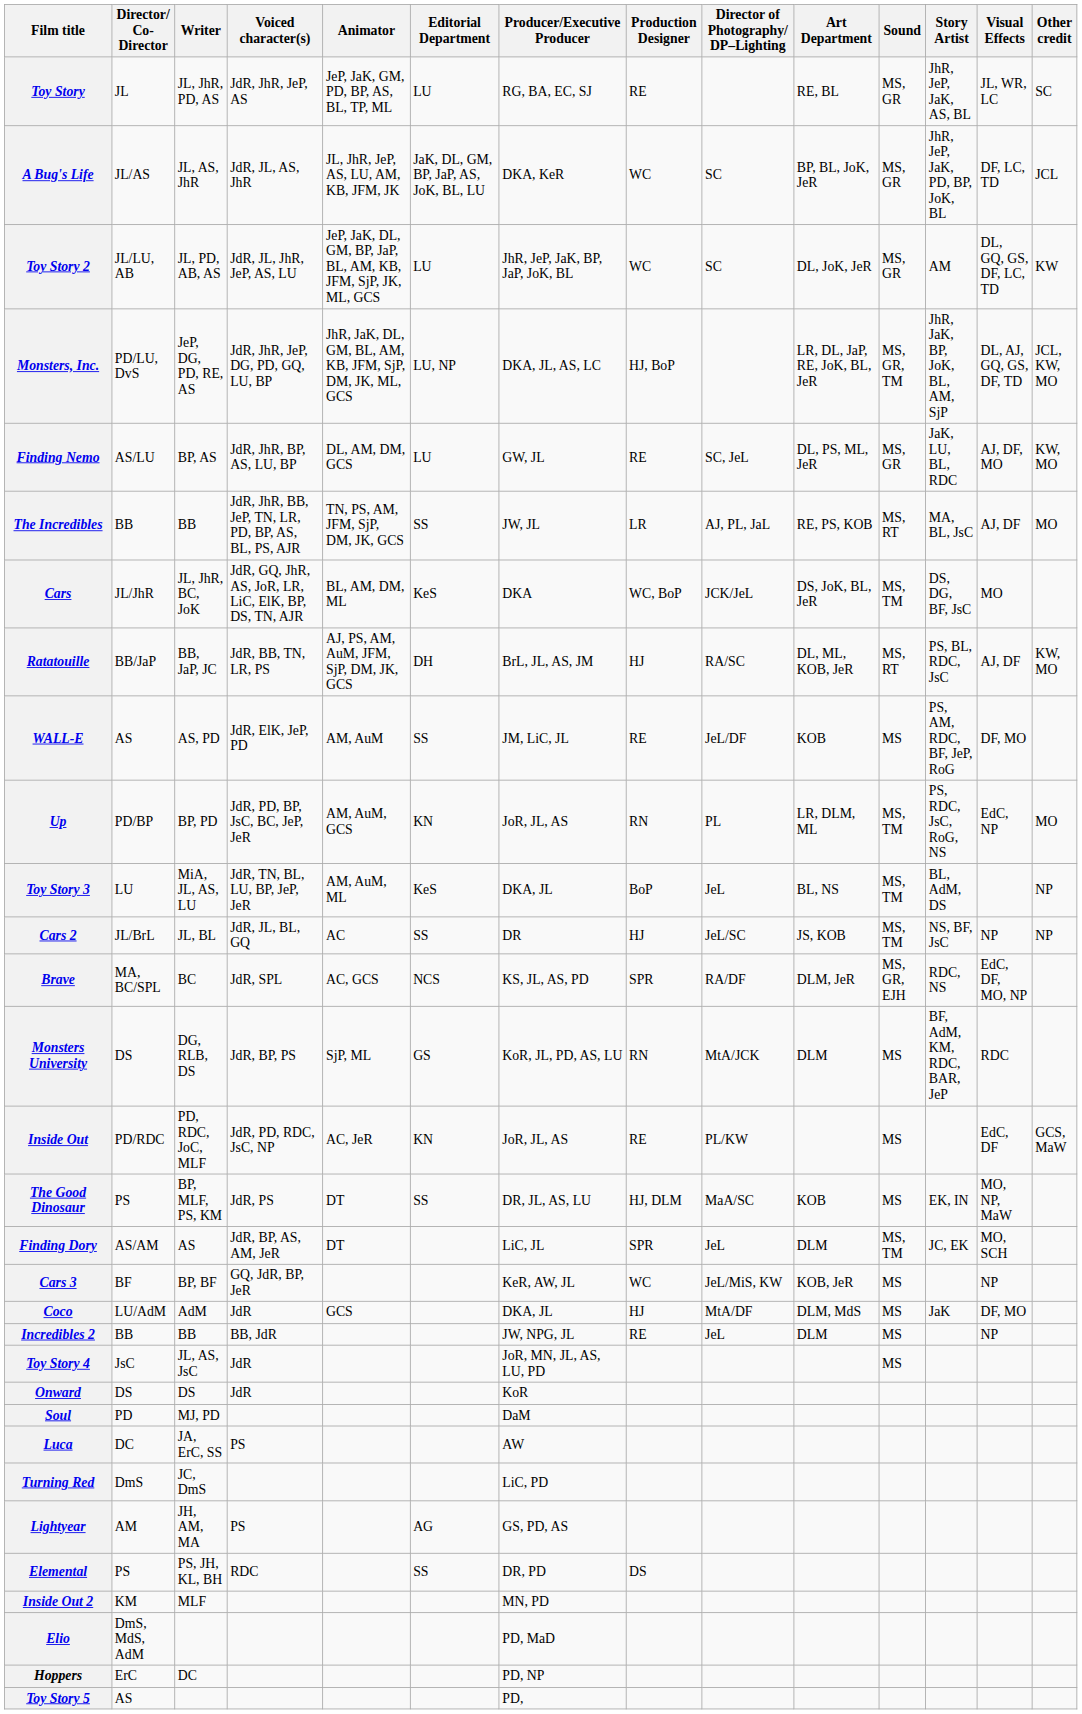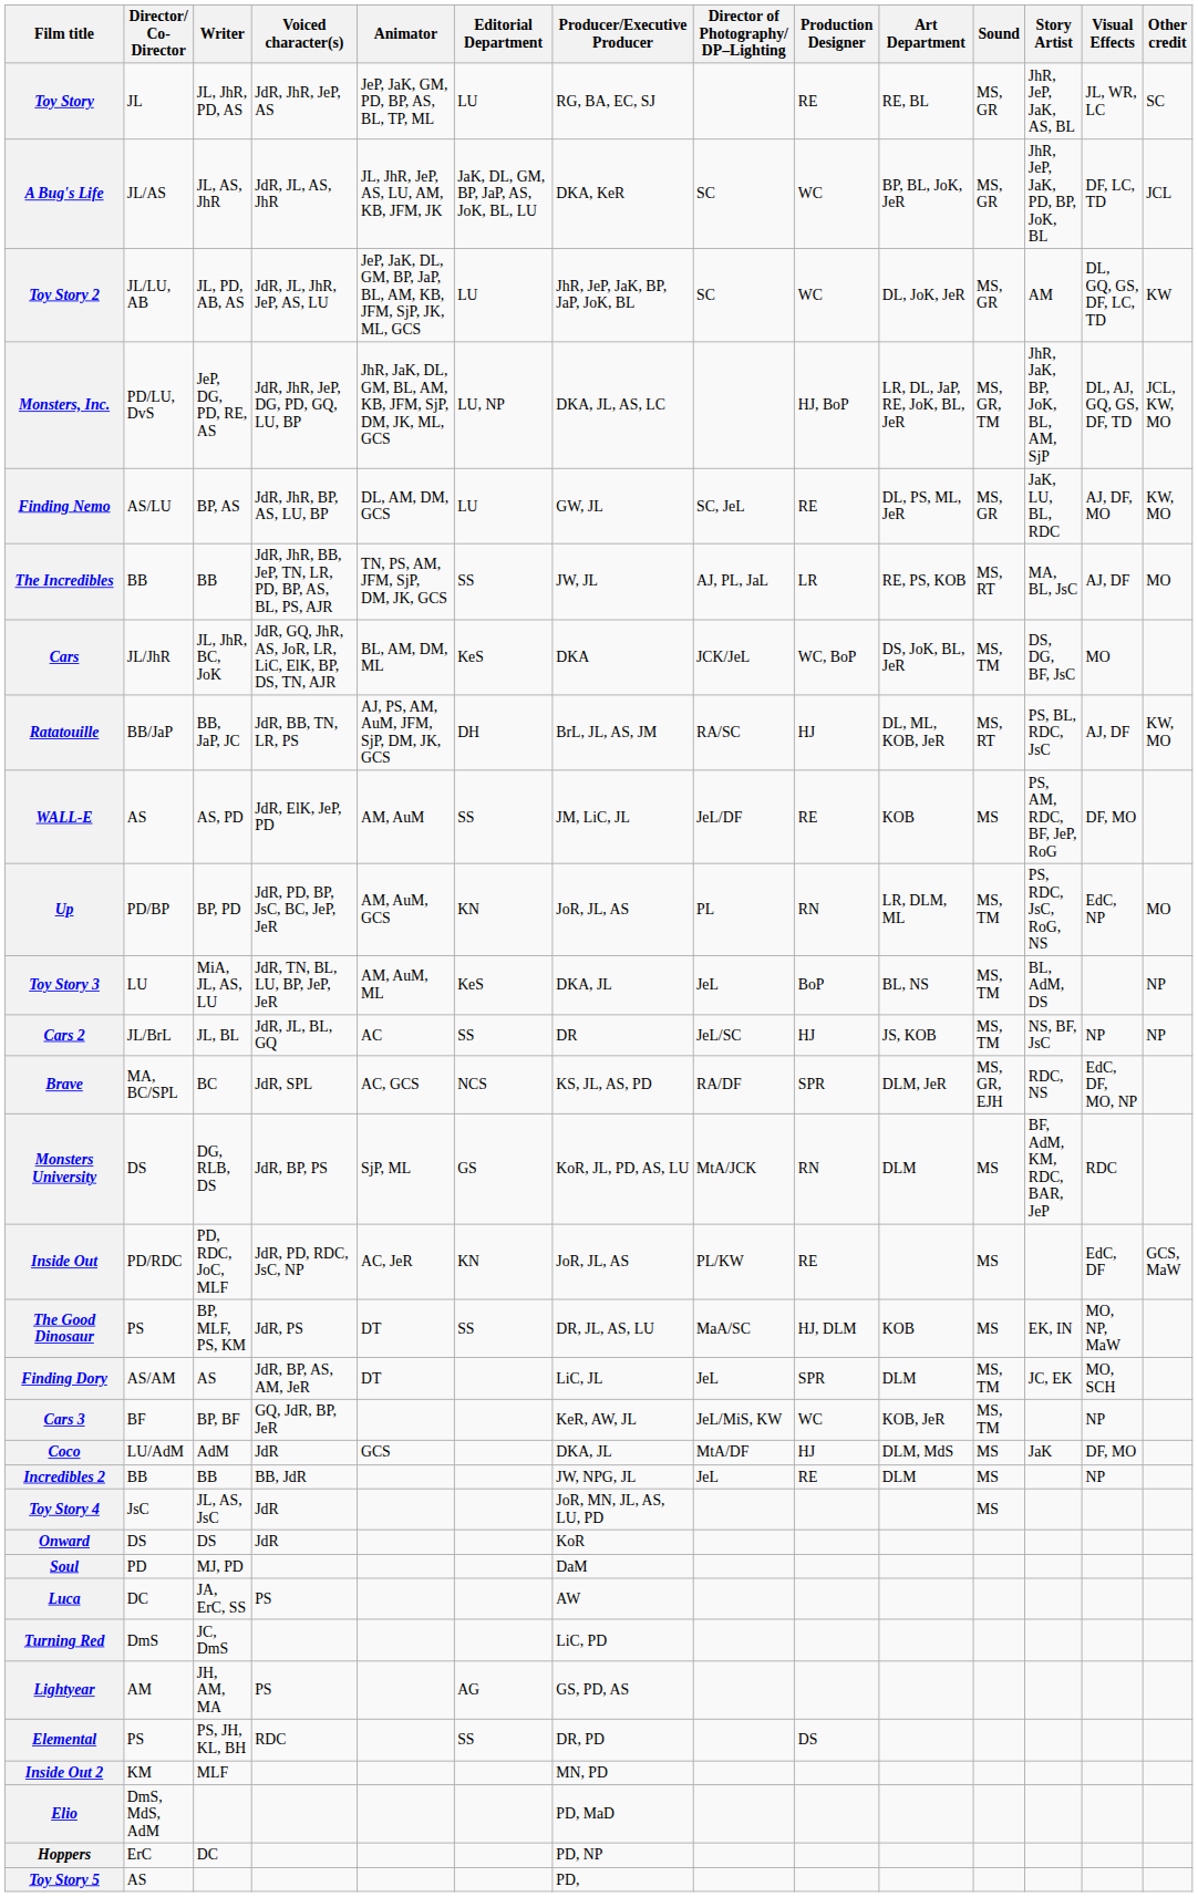columns swapped: Production Designer <-> Director of Photography/ DP–Lighting
Cars 3 | Sound: MS -> MS, TM
